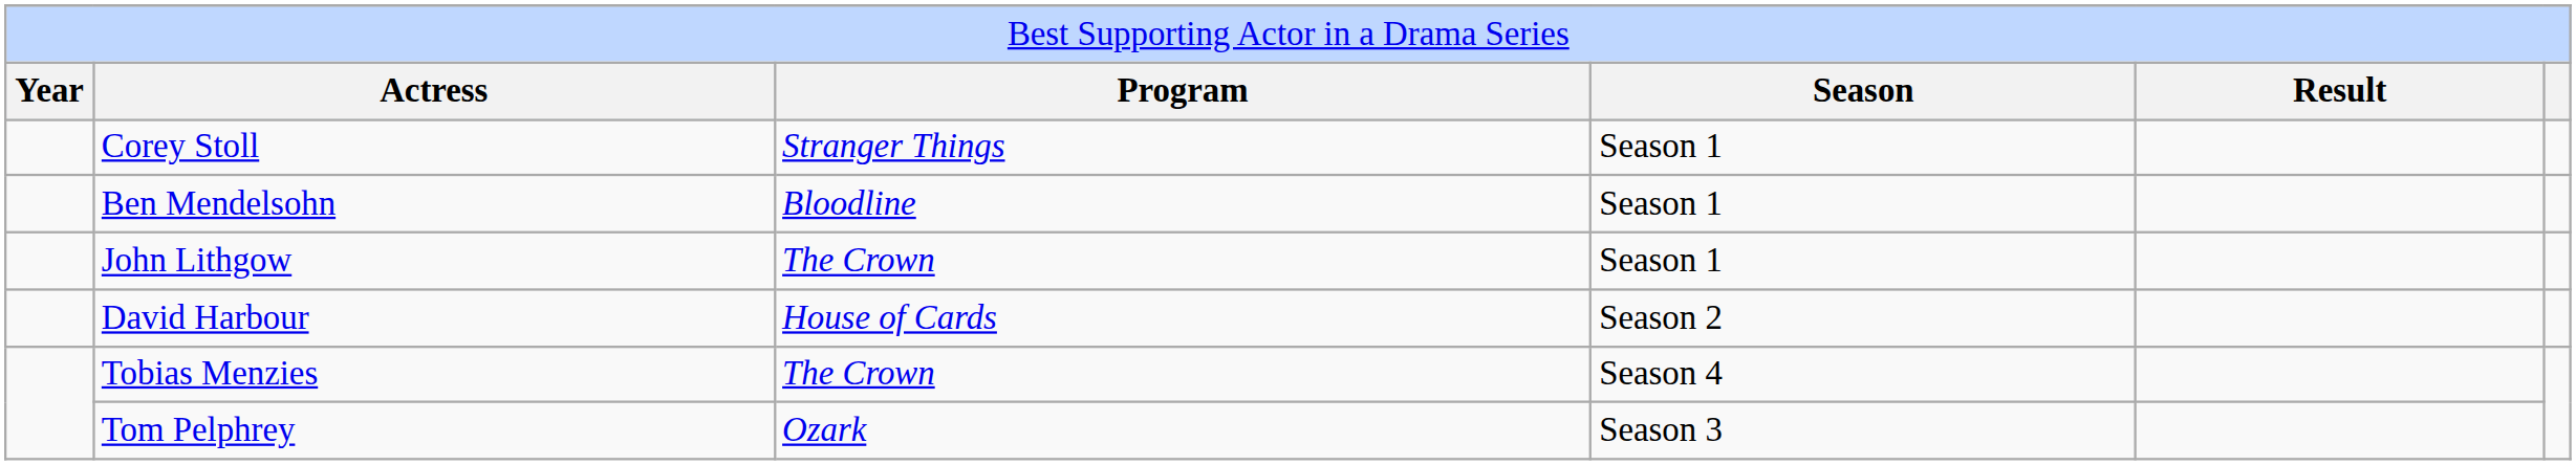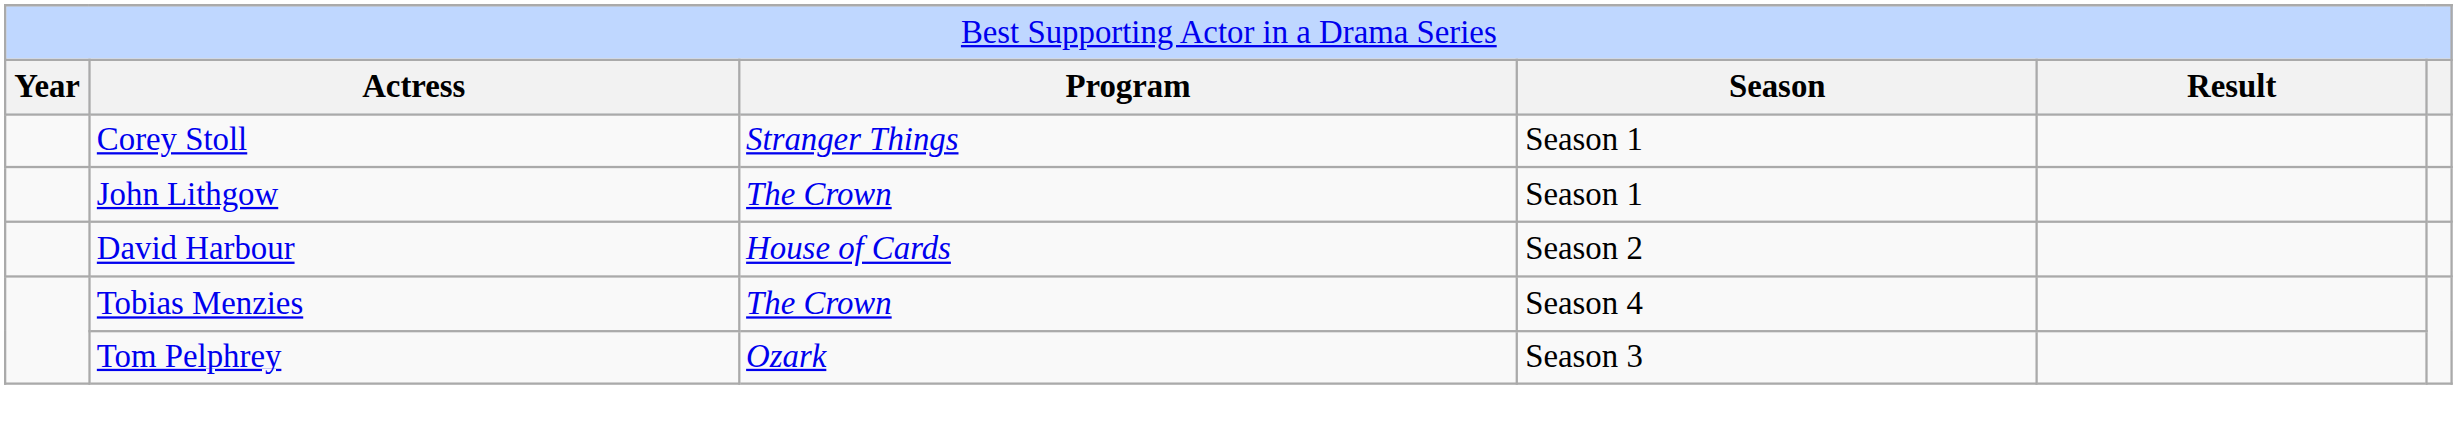- row: Ben Mendelsohn | Bloodline | Season 1
